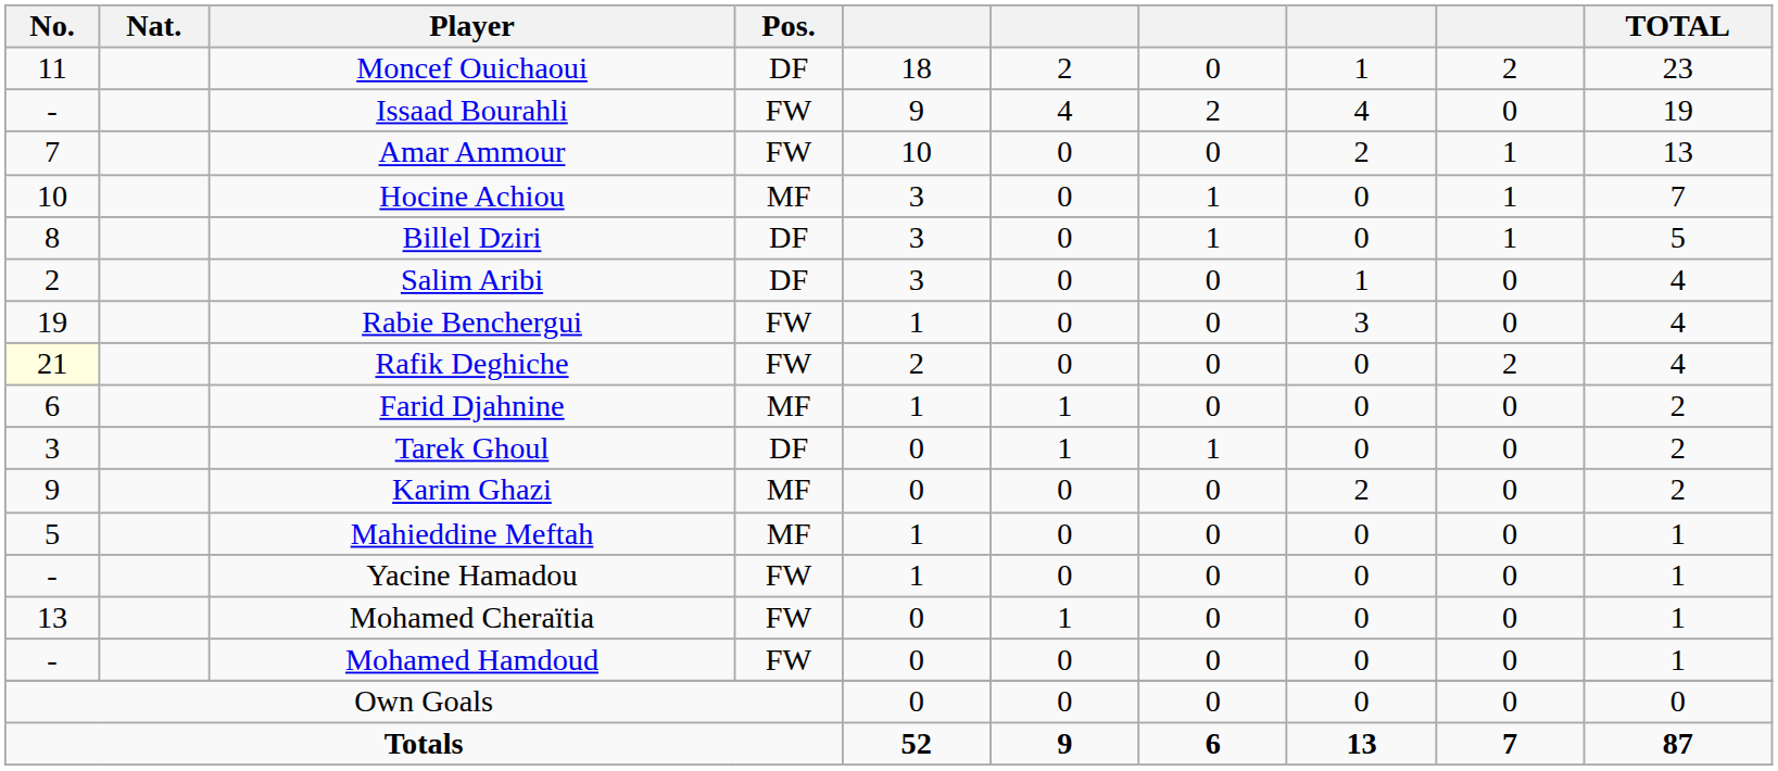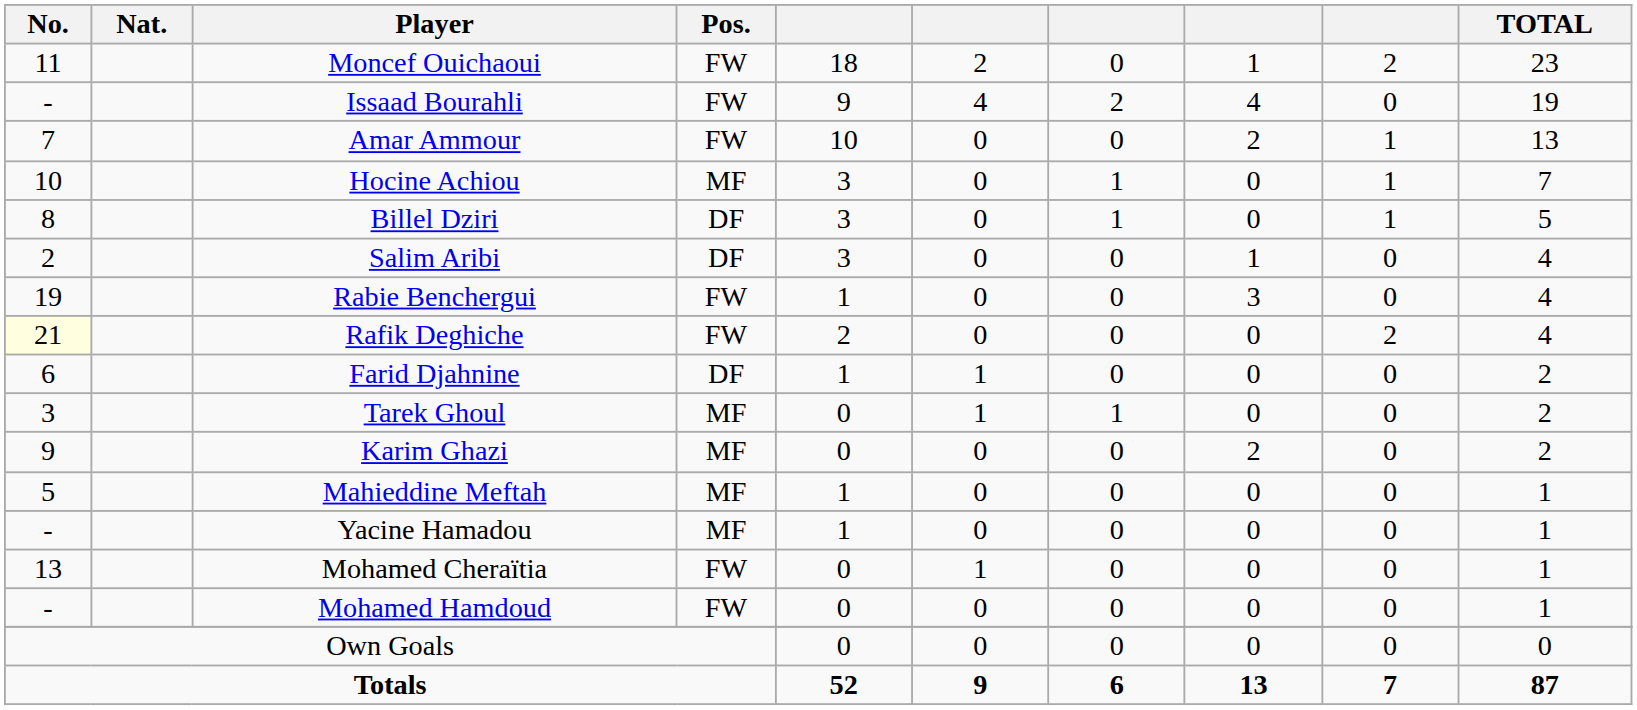Moncef Ouichaoui | Pos.: DF -> FW
Farid Djahnine | Pos.: MF -> DF
Tarek Ghoul | Pos.: DF -> MF
Yacine Hamadou | Pos.: FW -> MF
